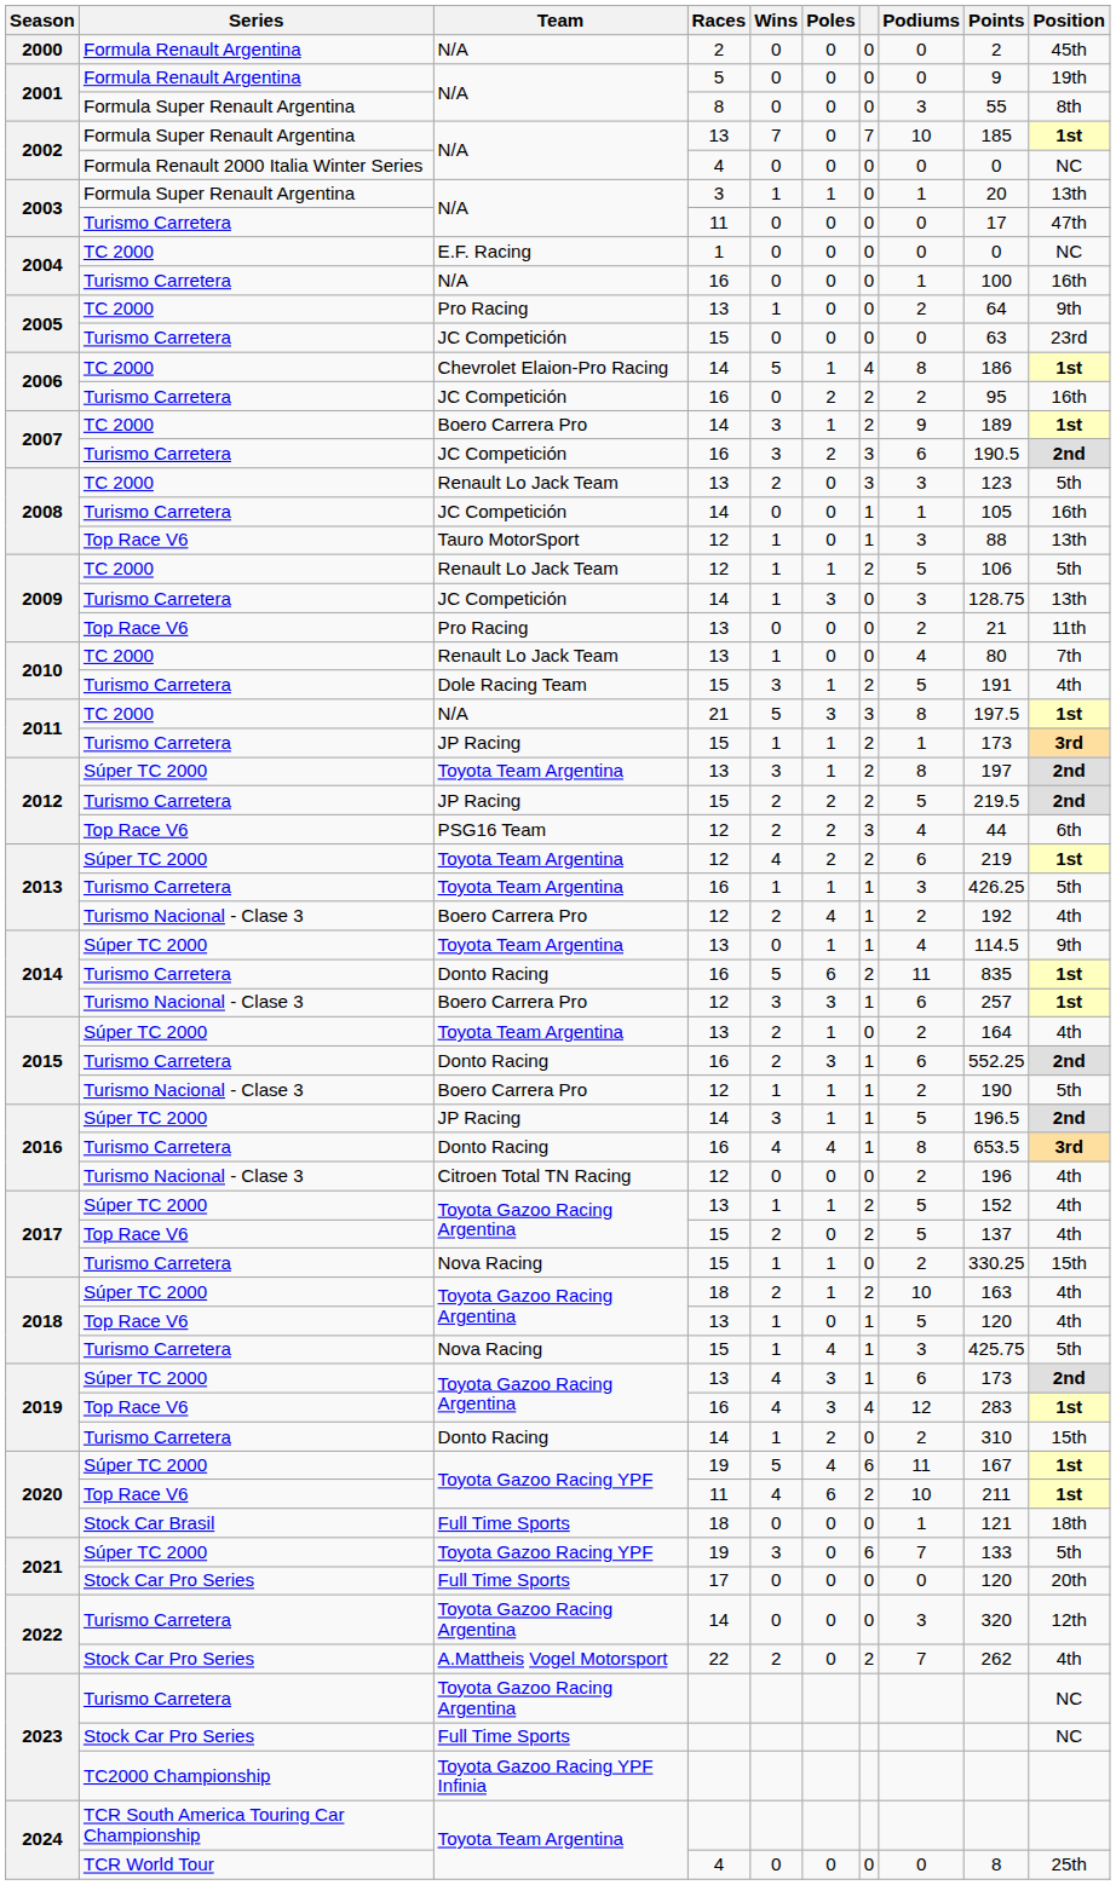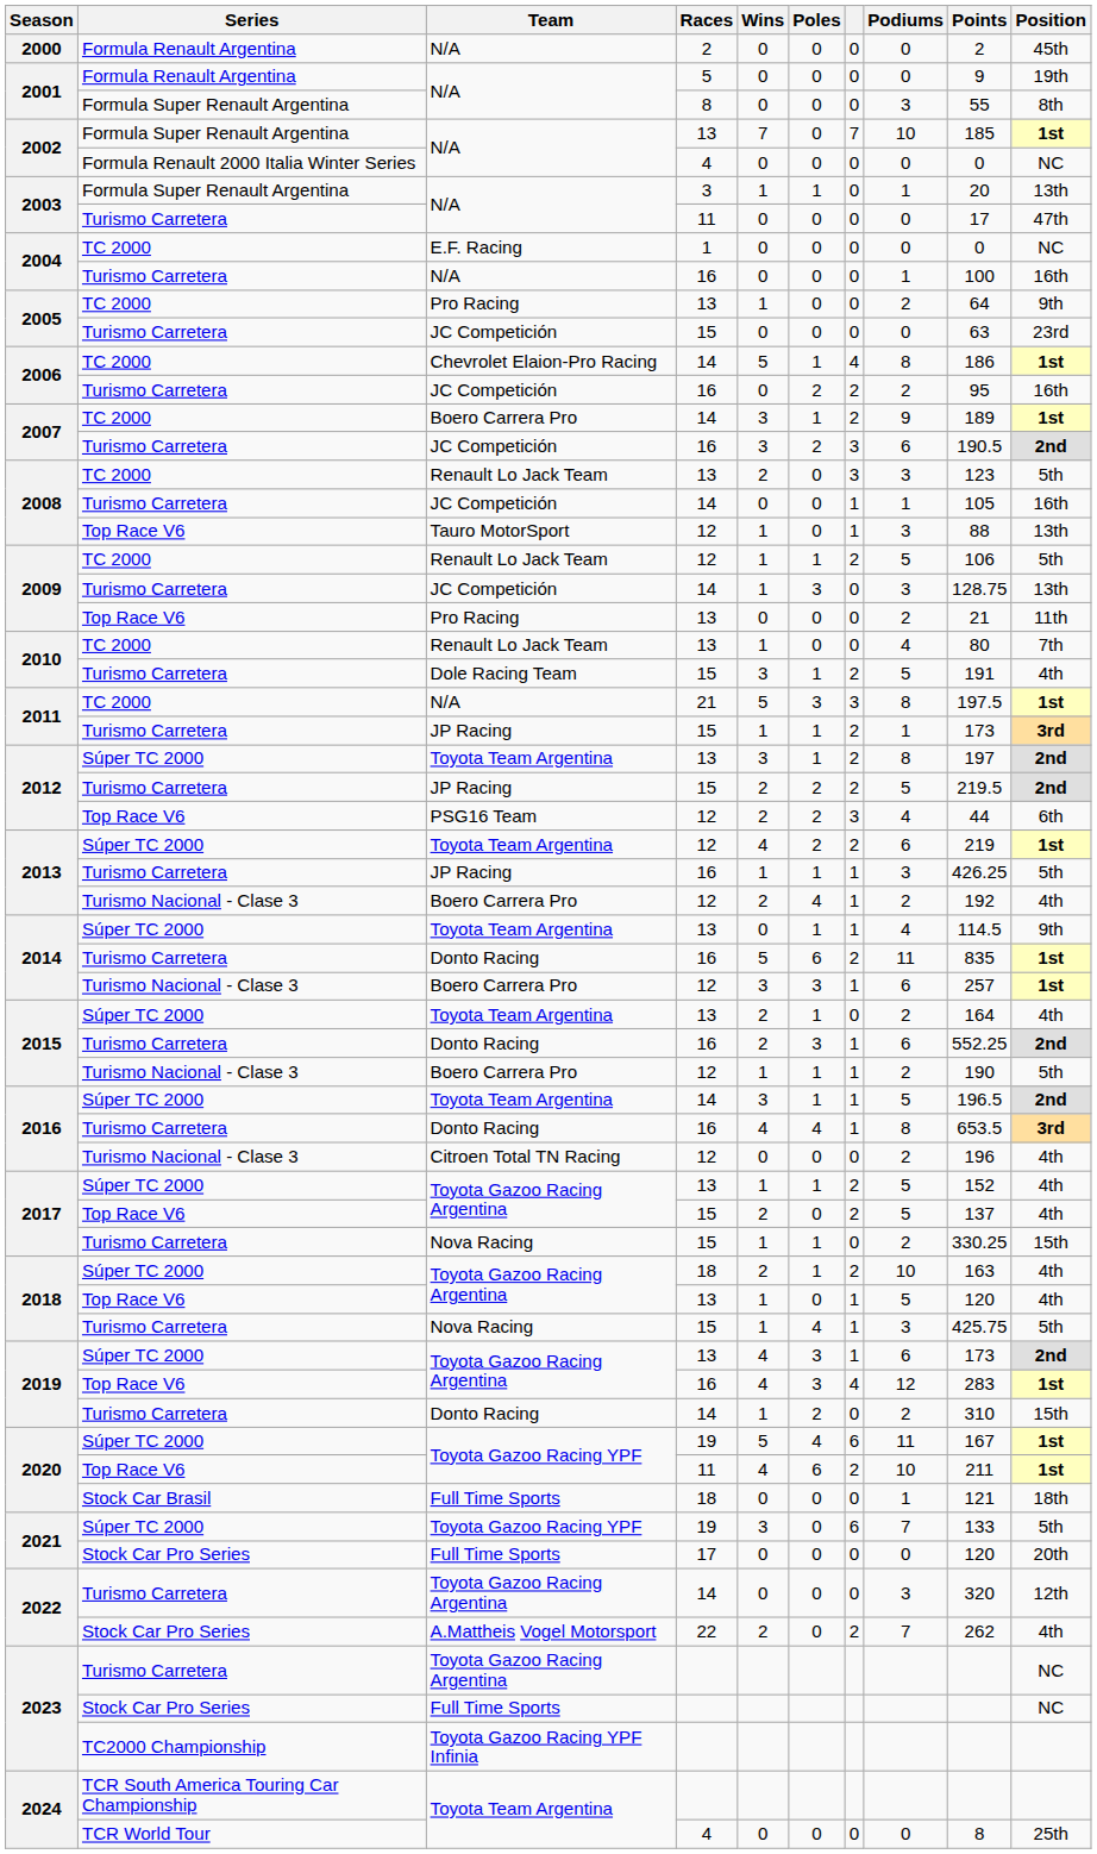2013 / Turismo Carretera | Team: Toyota Team Argentina -> JP Racing
2016 / Súper TC 2000 | Team: JP Racing -> Toyota Team Argentina
